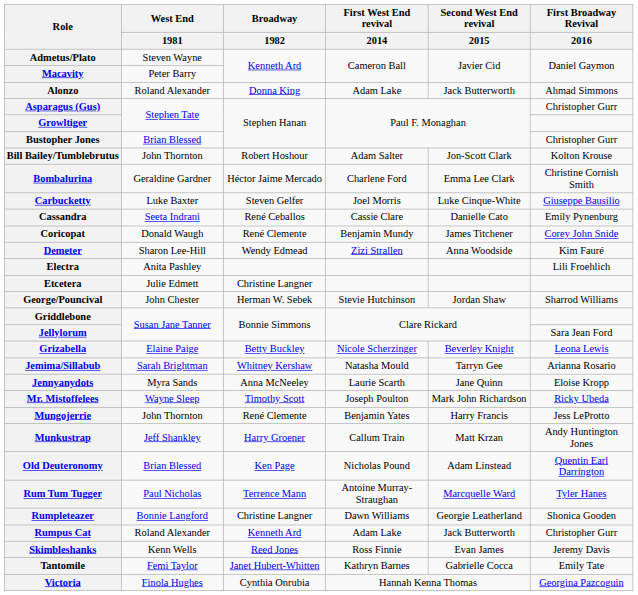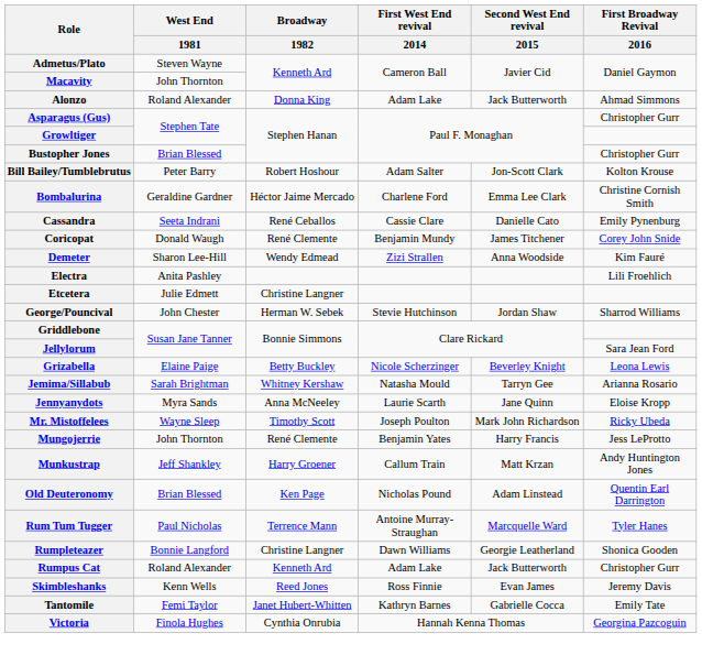Macavity | West End / 1981: Peter Barry -> John Thornton
Bill Bailey/Tumblebrutus | West End / 1981: John Thornton -> Peter Barry
- row: Carbucketty | Luke Baxter | Steven Gelfer | Joel Morris | Luke Cinque-White | Giuseppe Bausilio
